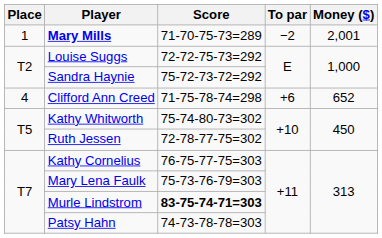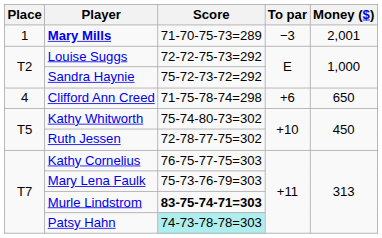Mary Mills | To par: −2 -> −3
Clifford Ann Creed | Money ($): 652 -> 650
Patsy Hahn | Score: no background -> paleturquoise background
